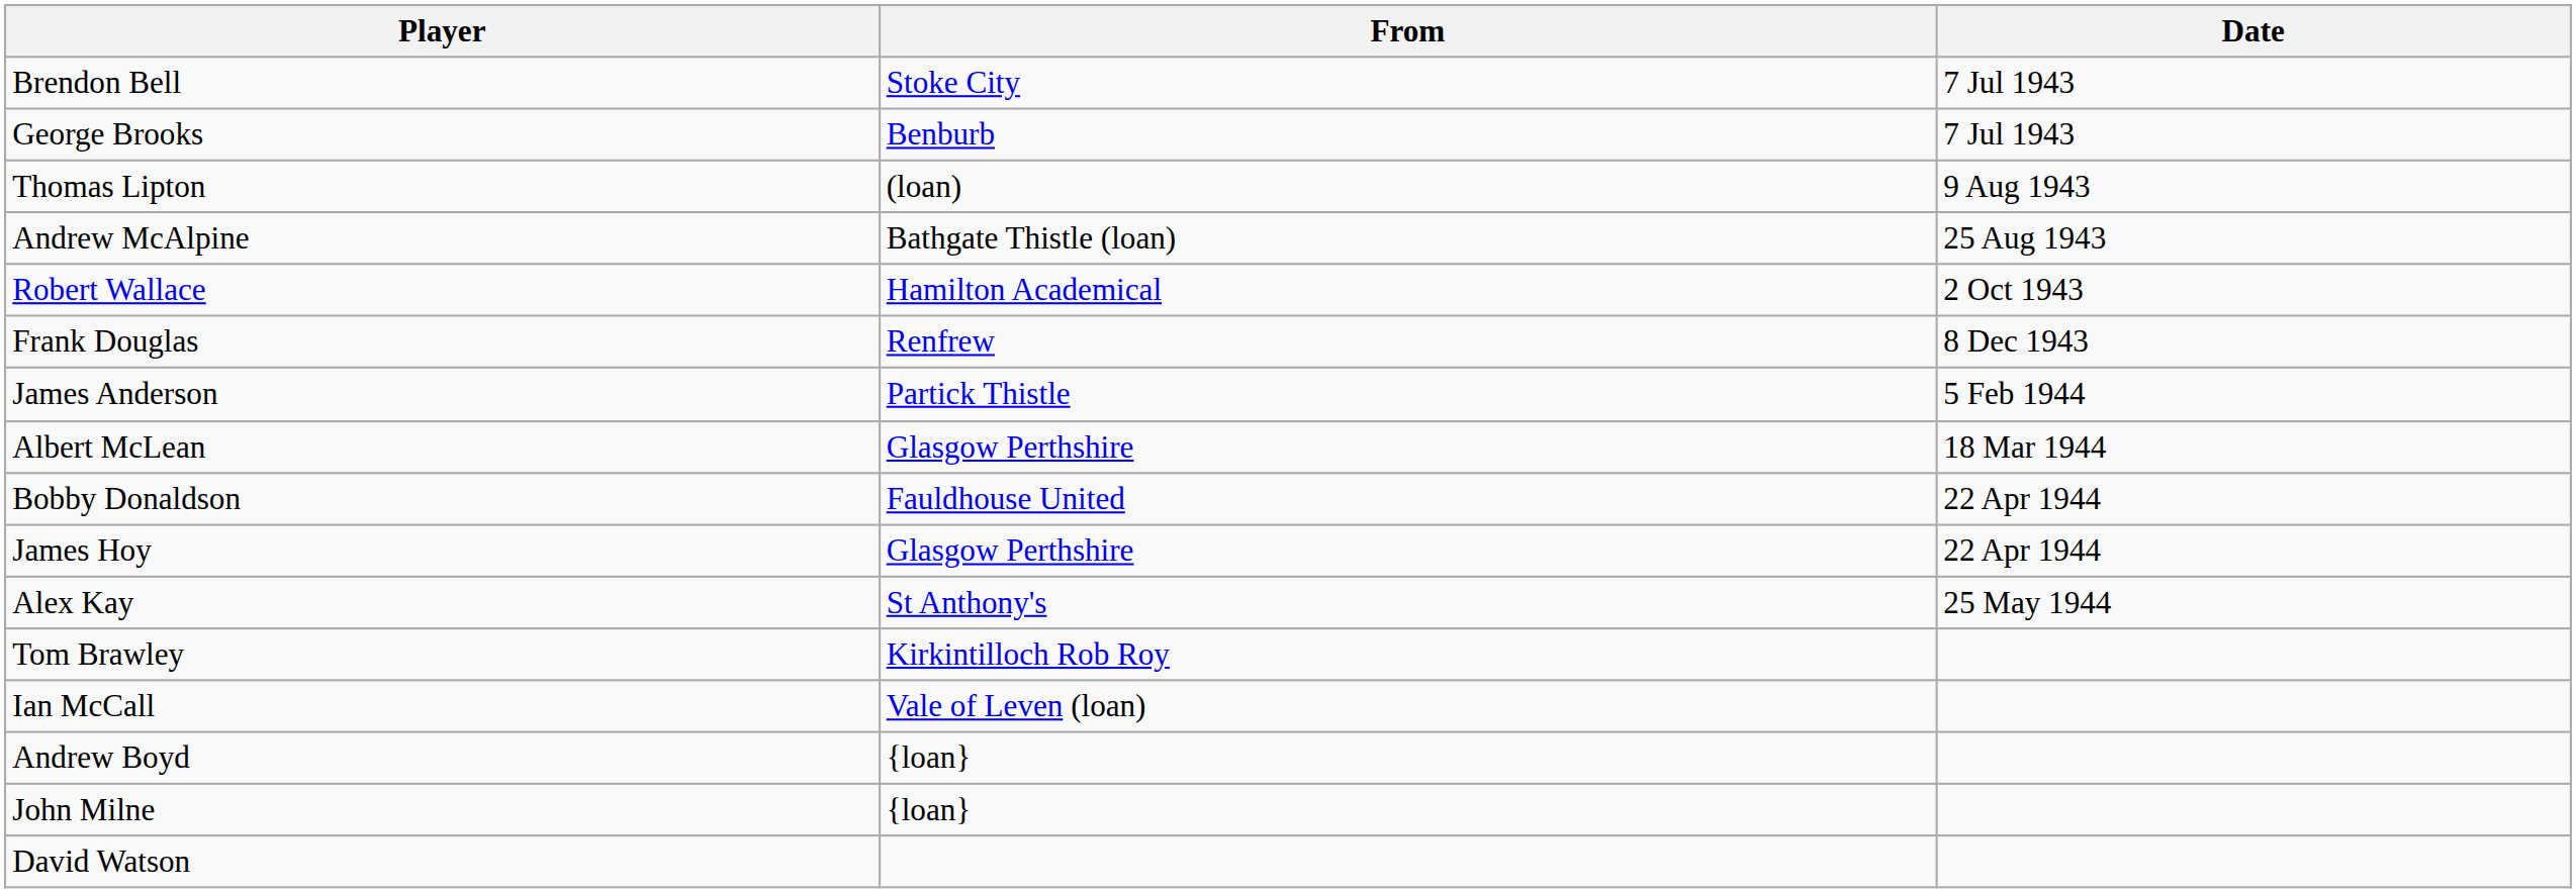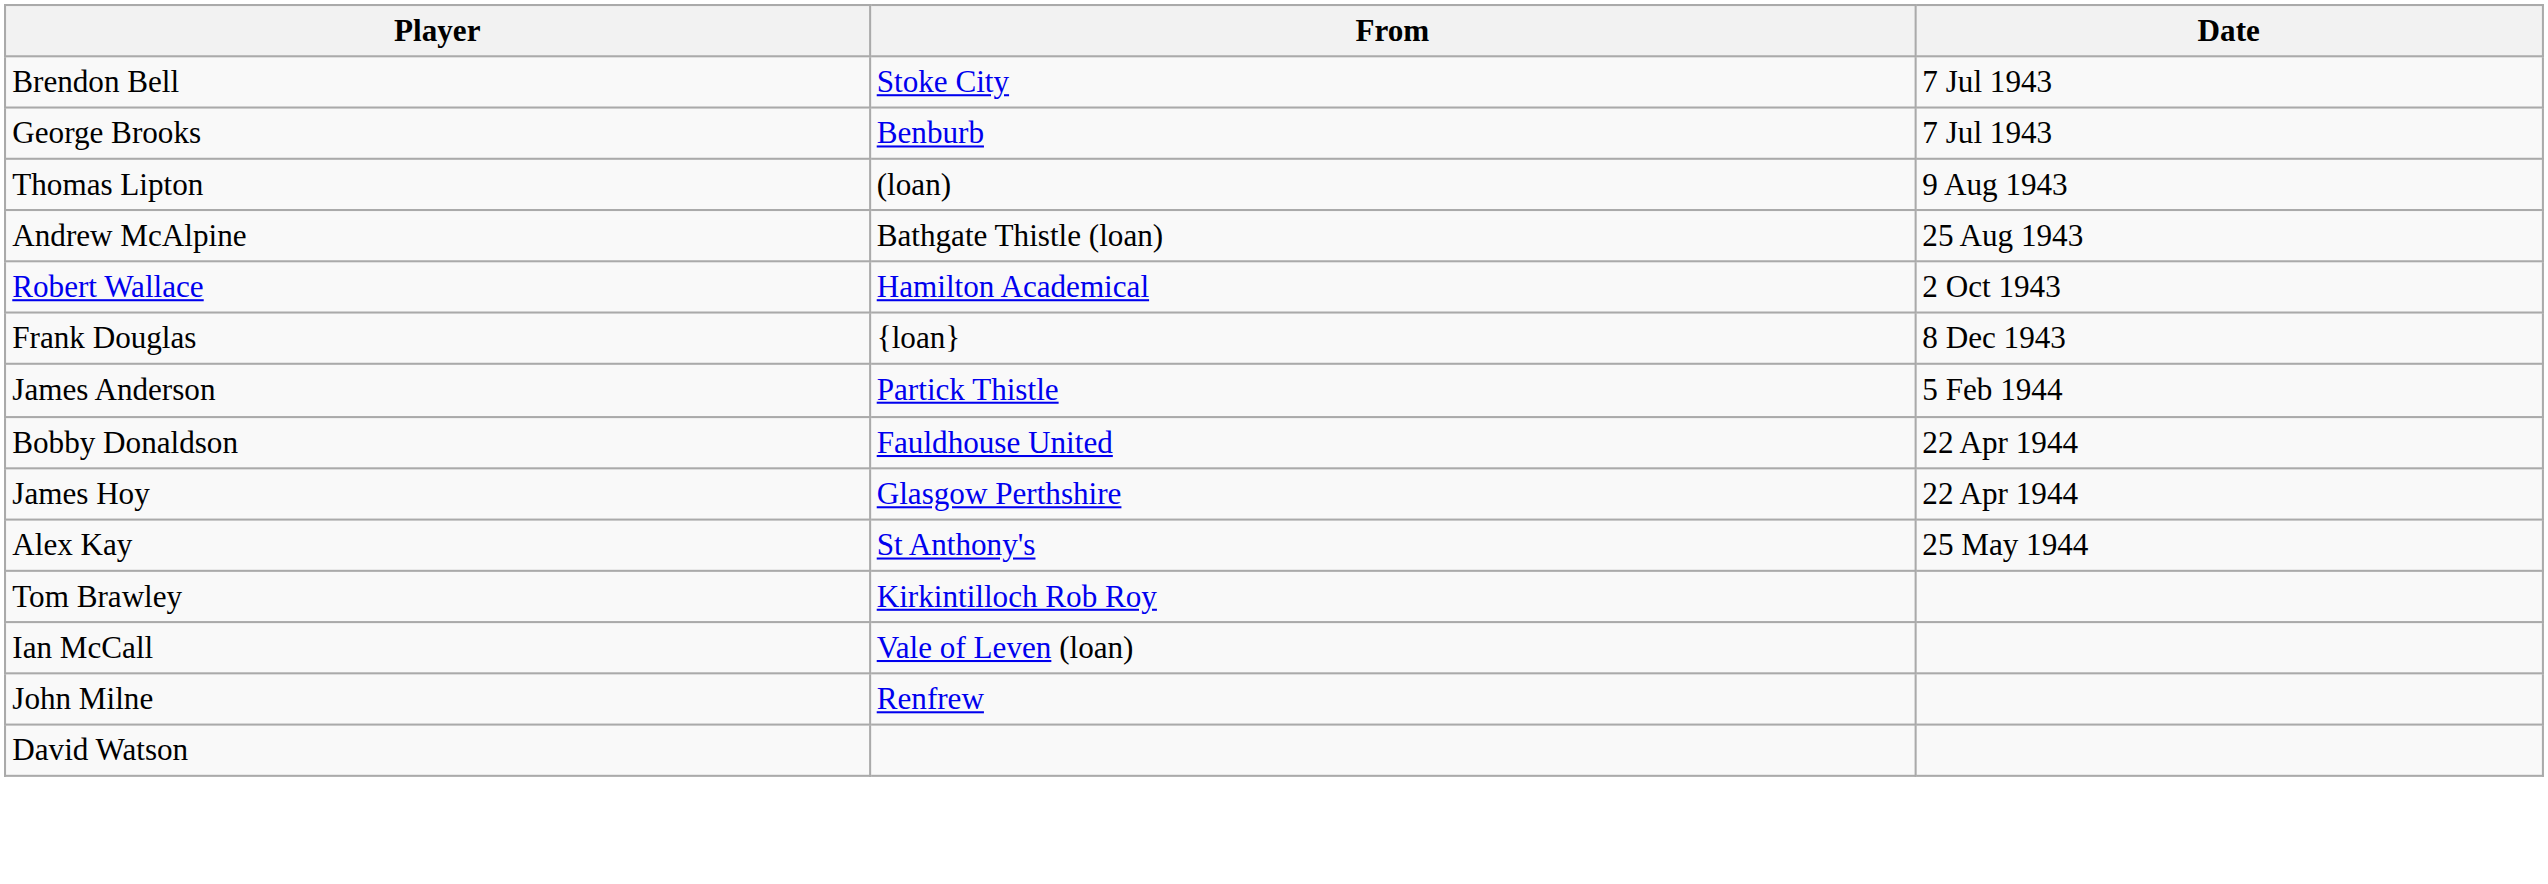Frank Douglas | From: Renfrew -> {loan}
- row: Albert McLean | Glasgow Perthshire | 18 Mar 1944
- row: Andrew Boyd | {loan}
John Milne | From: {loan} -> Renfrew
